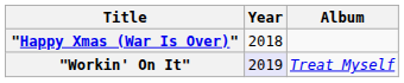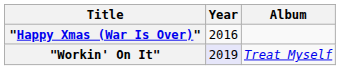"Happy Xmas (War Is Over)" | Year: 2018 -> 2016
